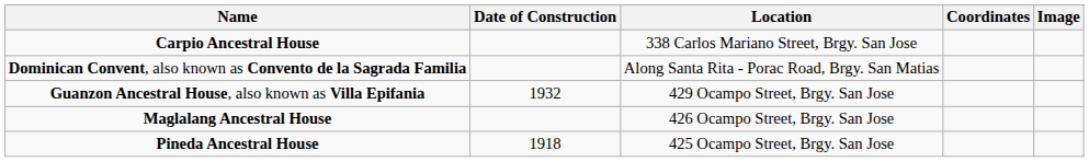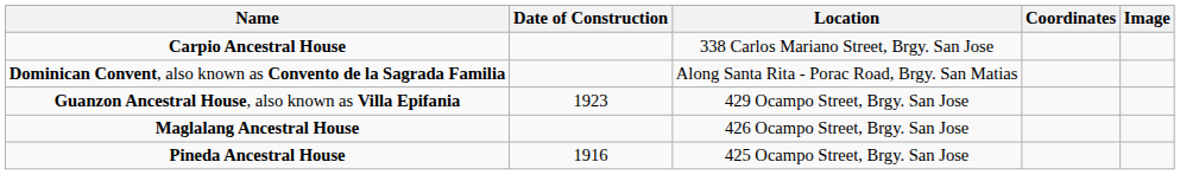Guanzon Ancestral House, also known as Villa Epifania | Date of Construction: 1932 -> 1923
Pineda Ancestral House | Date of Construction: 1918 -> 1916
